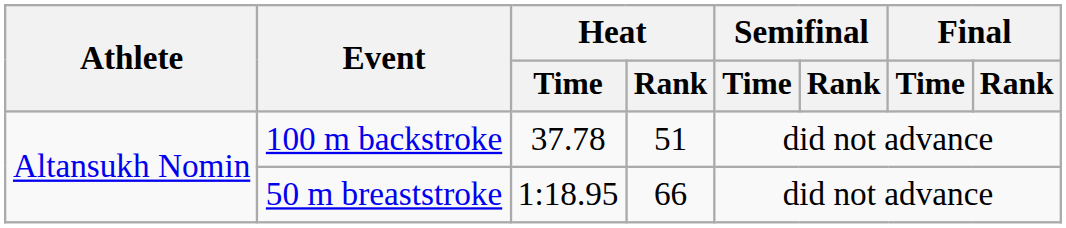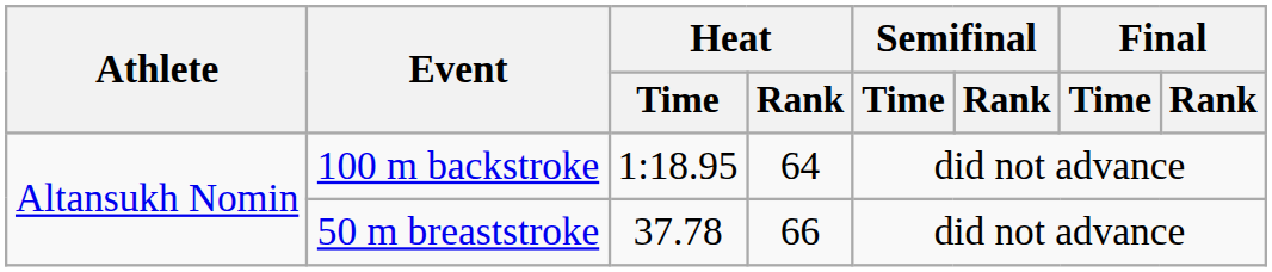100 m backstroke | Heat / Time: 37.78 -> 1:18.95
100 m backstroke | Heat / Rank: 51 -> 64
50 m breaststroke | Heat / Time: 1:18.95 -> 37.78
